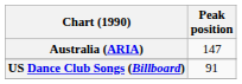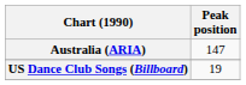US Dance Club Songs (Billboard) | Peak position: 91 -> 19
